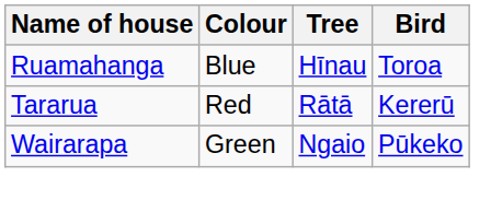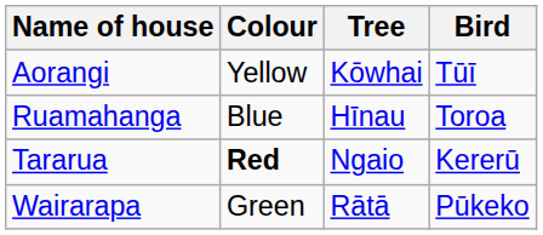+ row: Aorangi | Yellow | Kōwhai | Tūī
Tararua | Colour: normal -> bold
Tararua | Tree: Rātā -> Ngaio
Wairarapa | Tree: Ngaio -> Rātā
